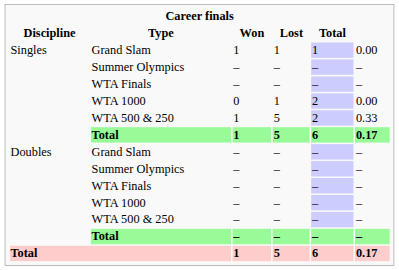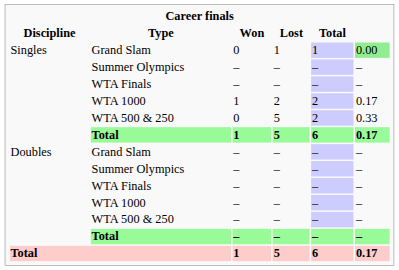Singles / Grand Slam | Won: 1 -> 0
Singles / Grand Slam | column 6: no background -> lightgreen background
Singles / WTA 1000 | Won: 0 -> 1
Singles / WTA 1000 | Lost: 1 -> 2
Singles / WTA 1000 | column 6: 0.00 -> 0.17
Singles / WTA 500 & 250 | Won: 1 -> 0
